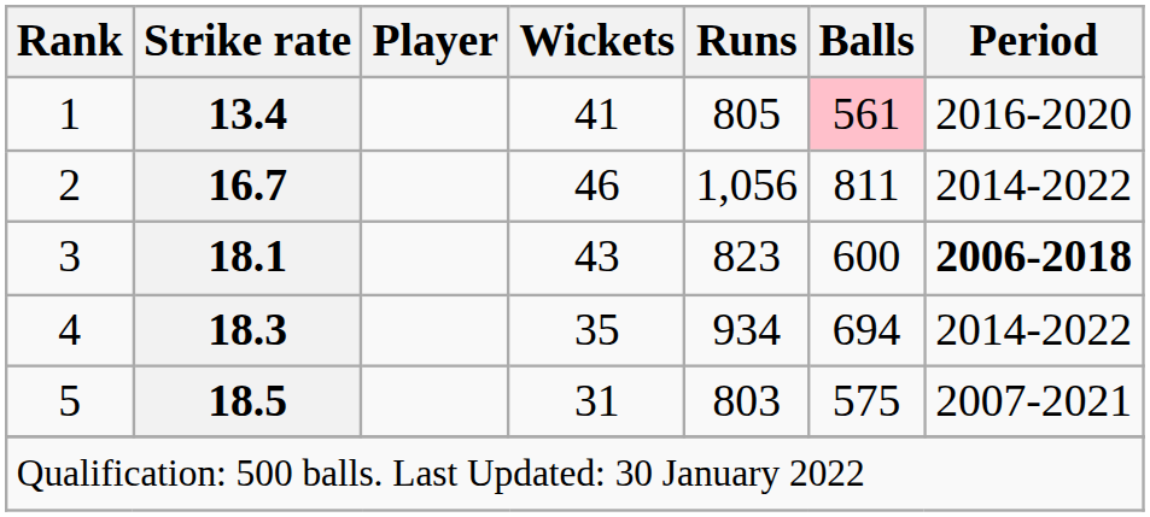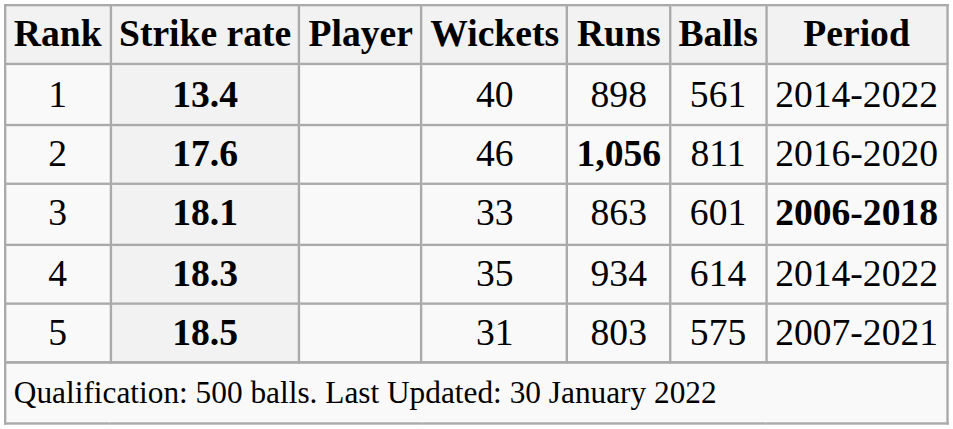1 | Wickets: 41 -> 40
1 | Runs: 805 -> 898
1 | Balls: pink background -> no background
1 | Period: 2016-2020 -> 2014-2022
2 | Strike rate: 16.7 -> 17.6
2 | Runs: normal -> bold
2 | Period: 2014-2022 -> 2016-2020
3 | Wickets: 43 -> 33
3 | Runs: 823 -> 863
3 | Balls: 600 -> 601
4 | Balls: 694 -> 614
